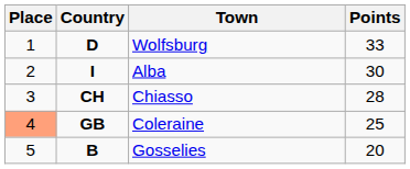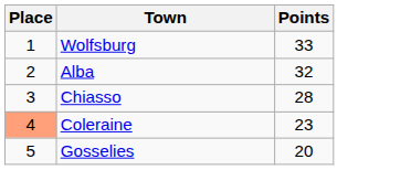- column: Country | D | I | CH | GB | B
Alba | Points: 30 -> 32
Coleraine | Points: 25 -> 23
